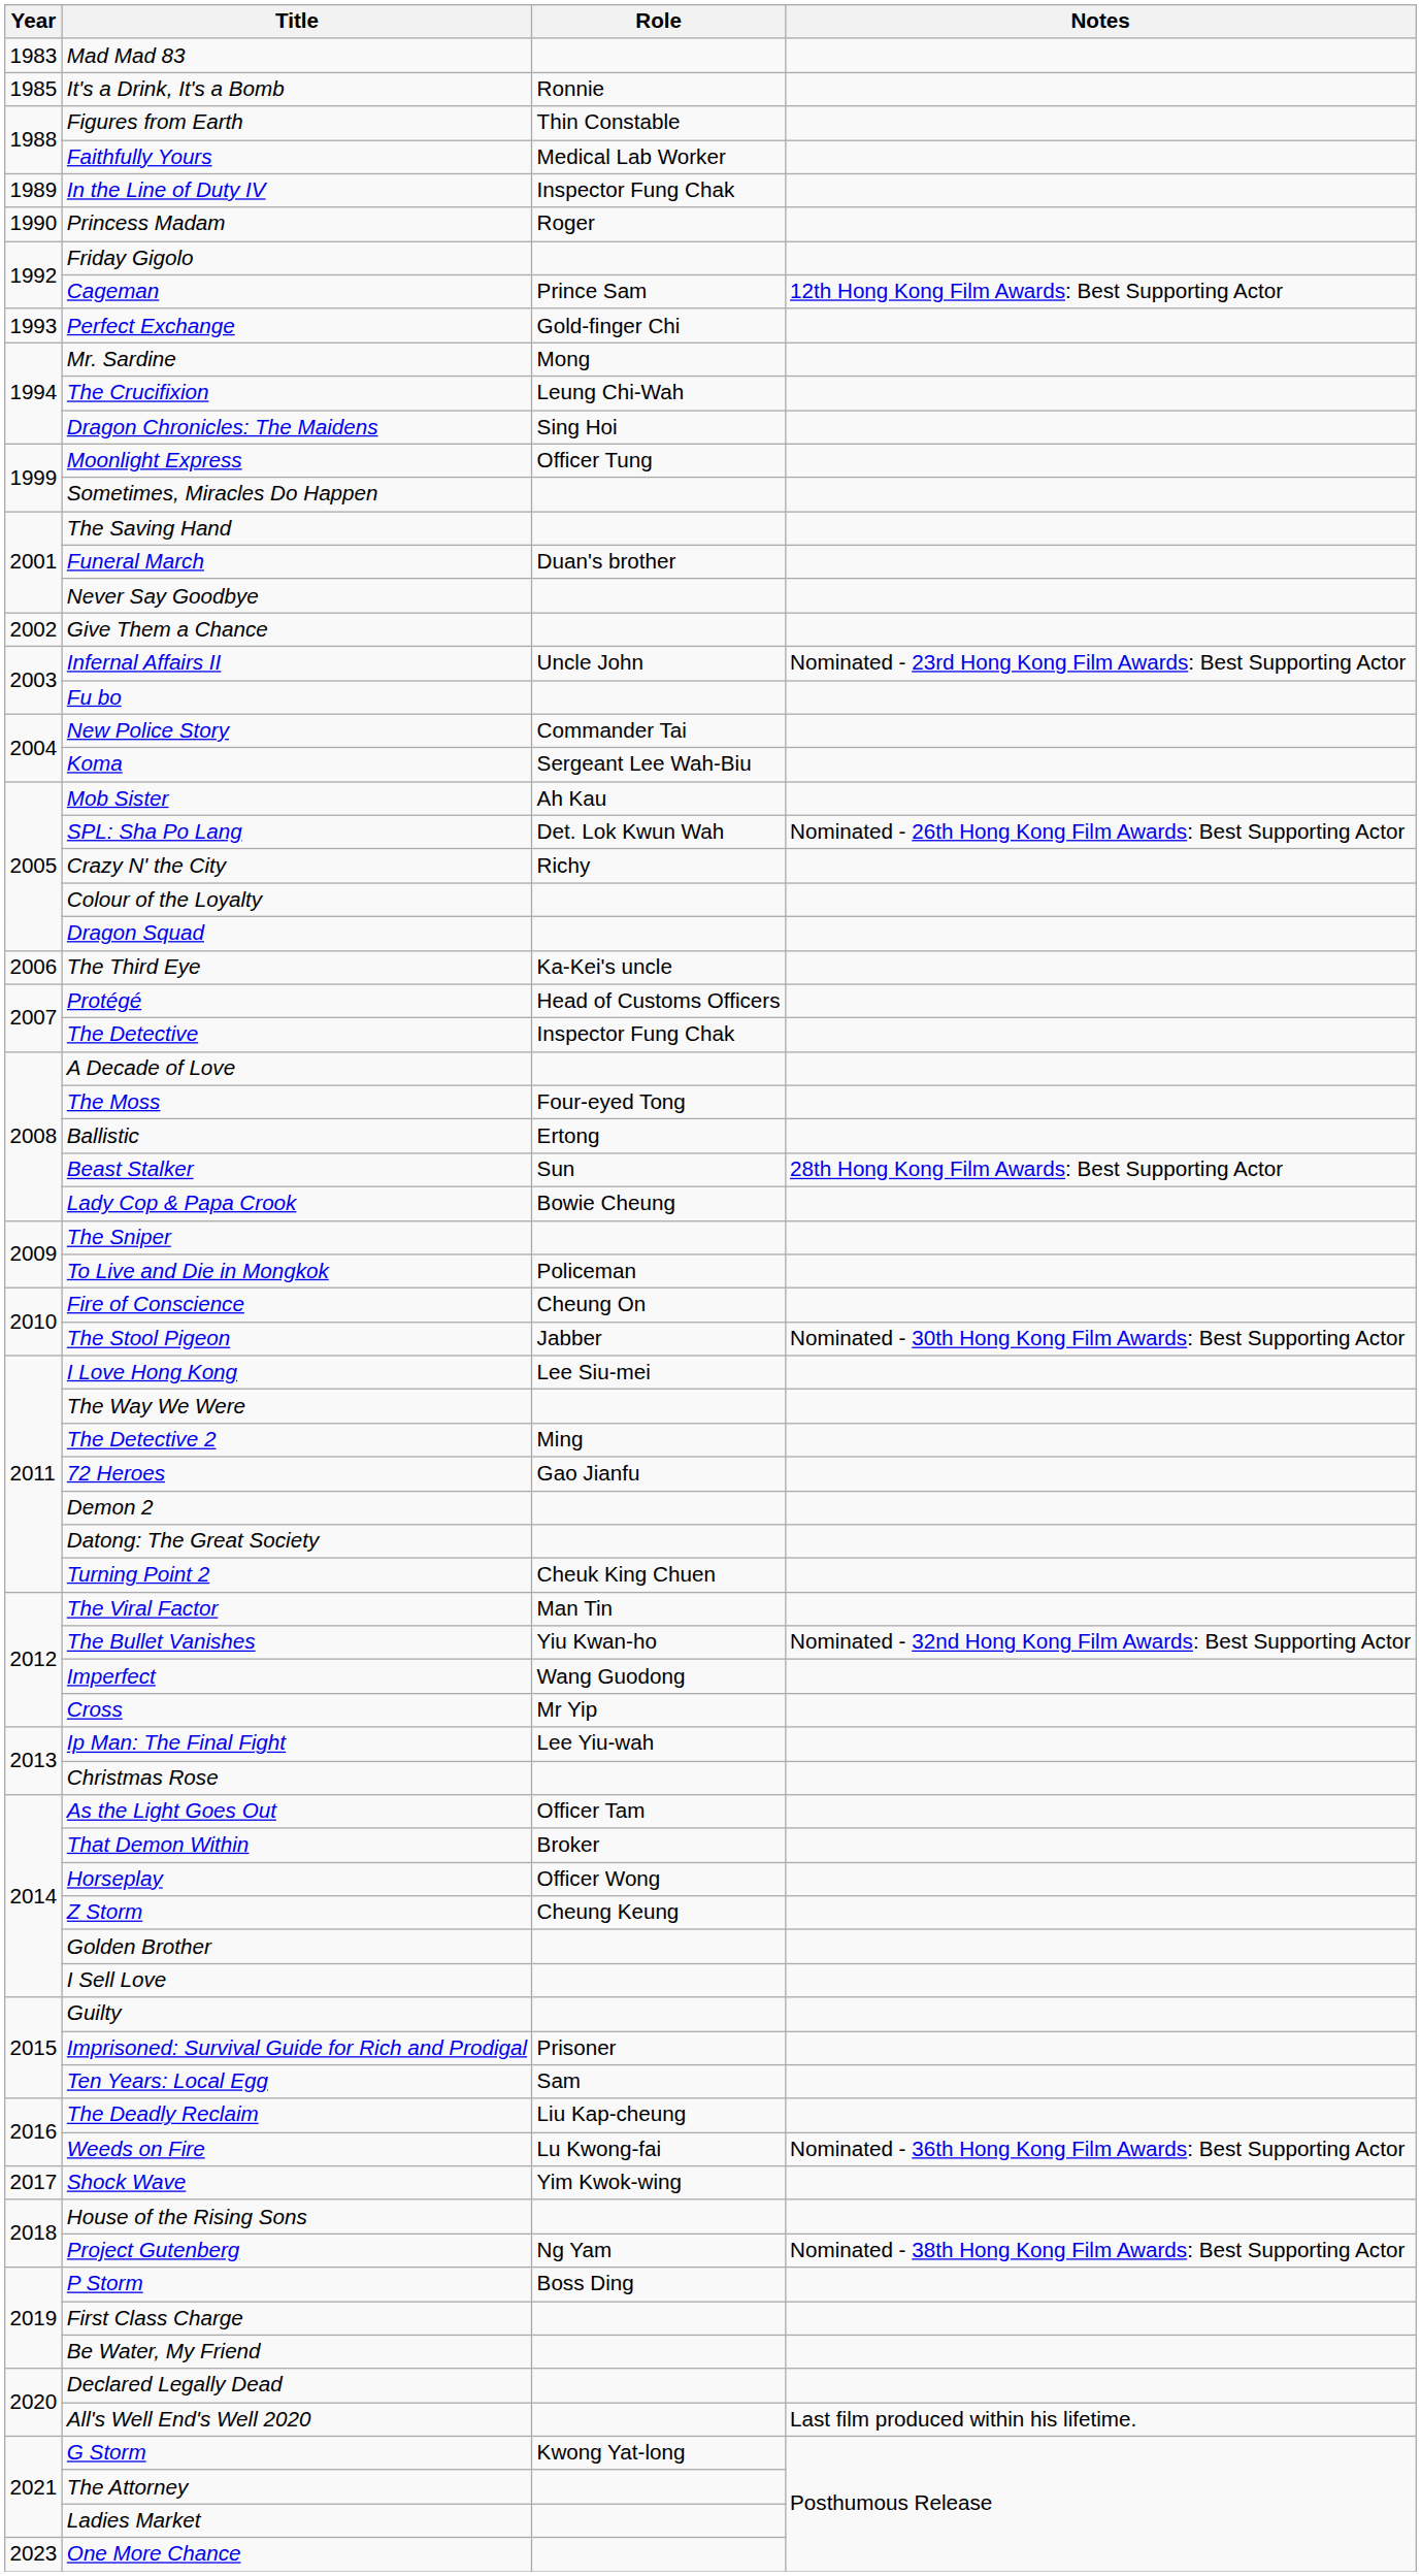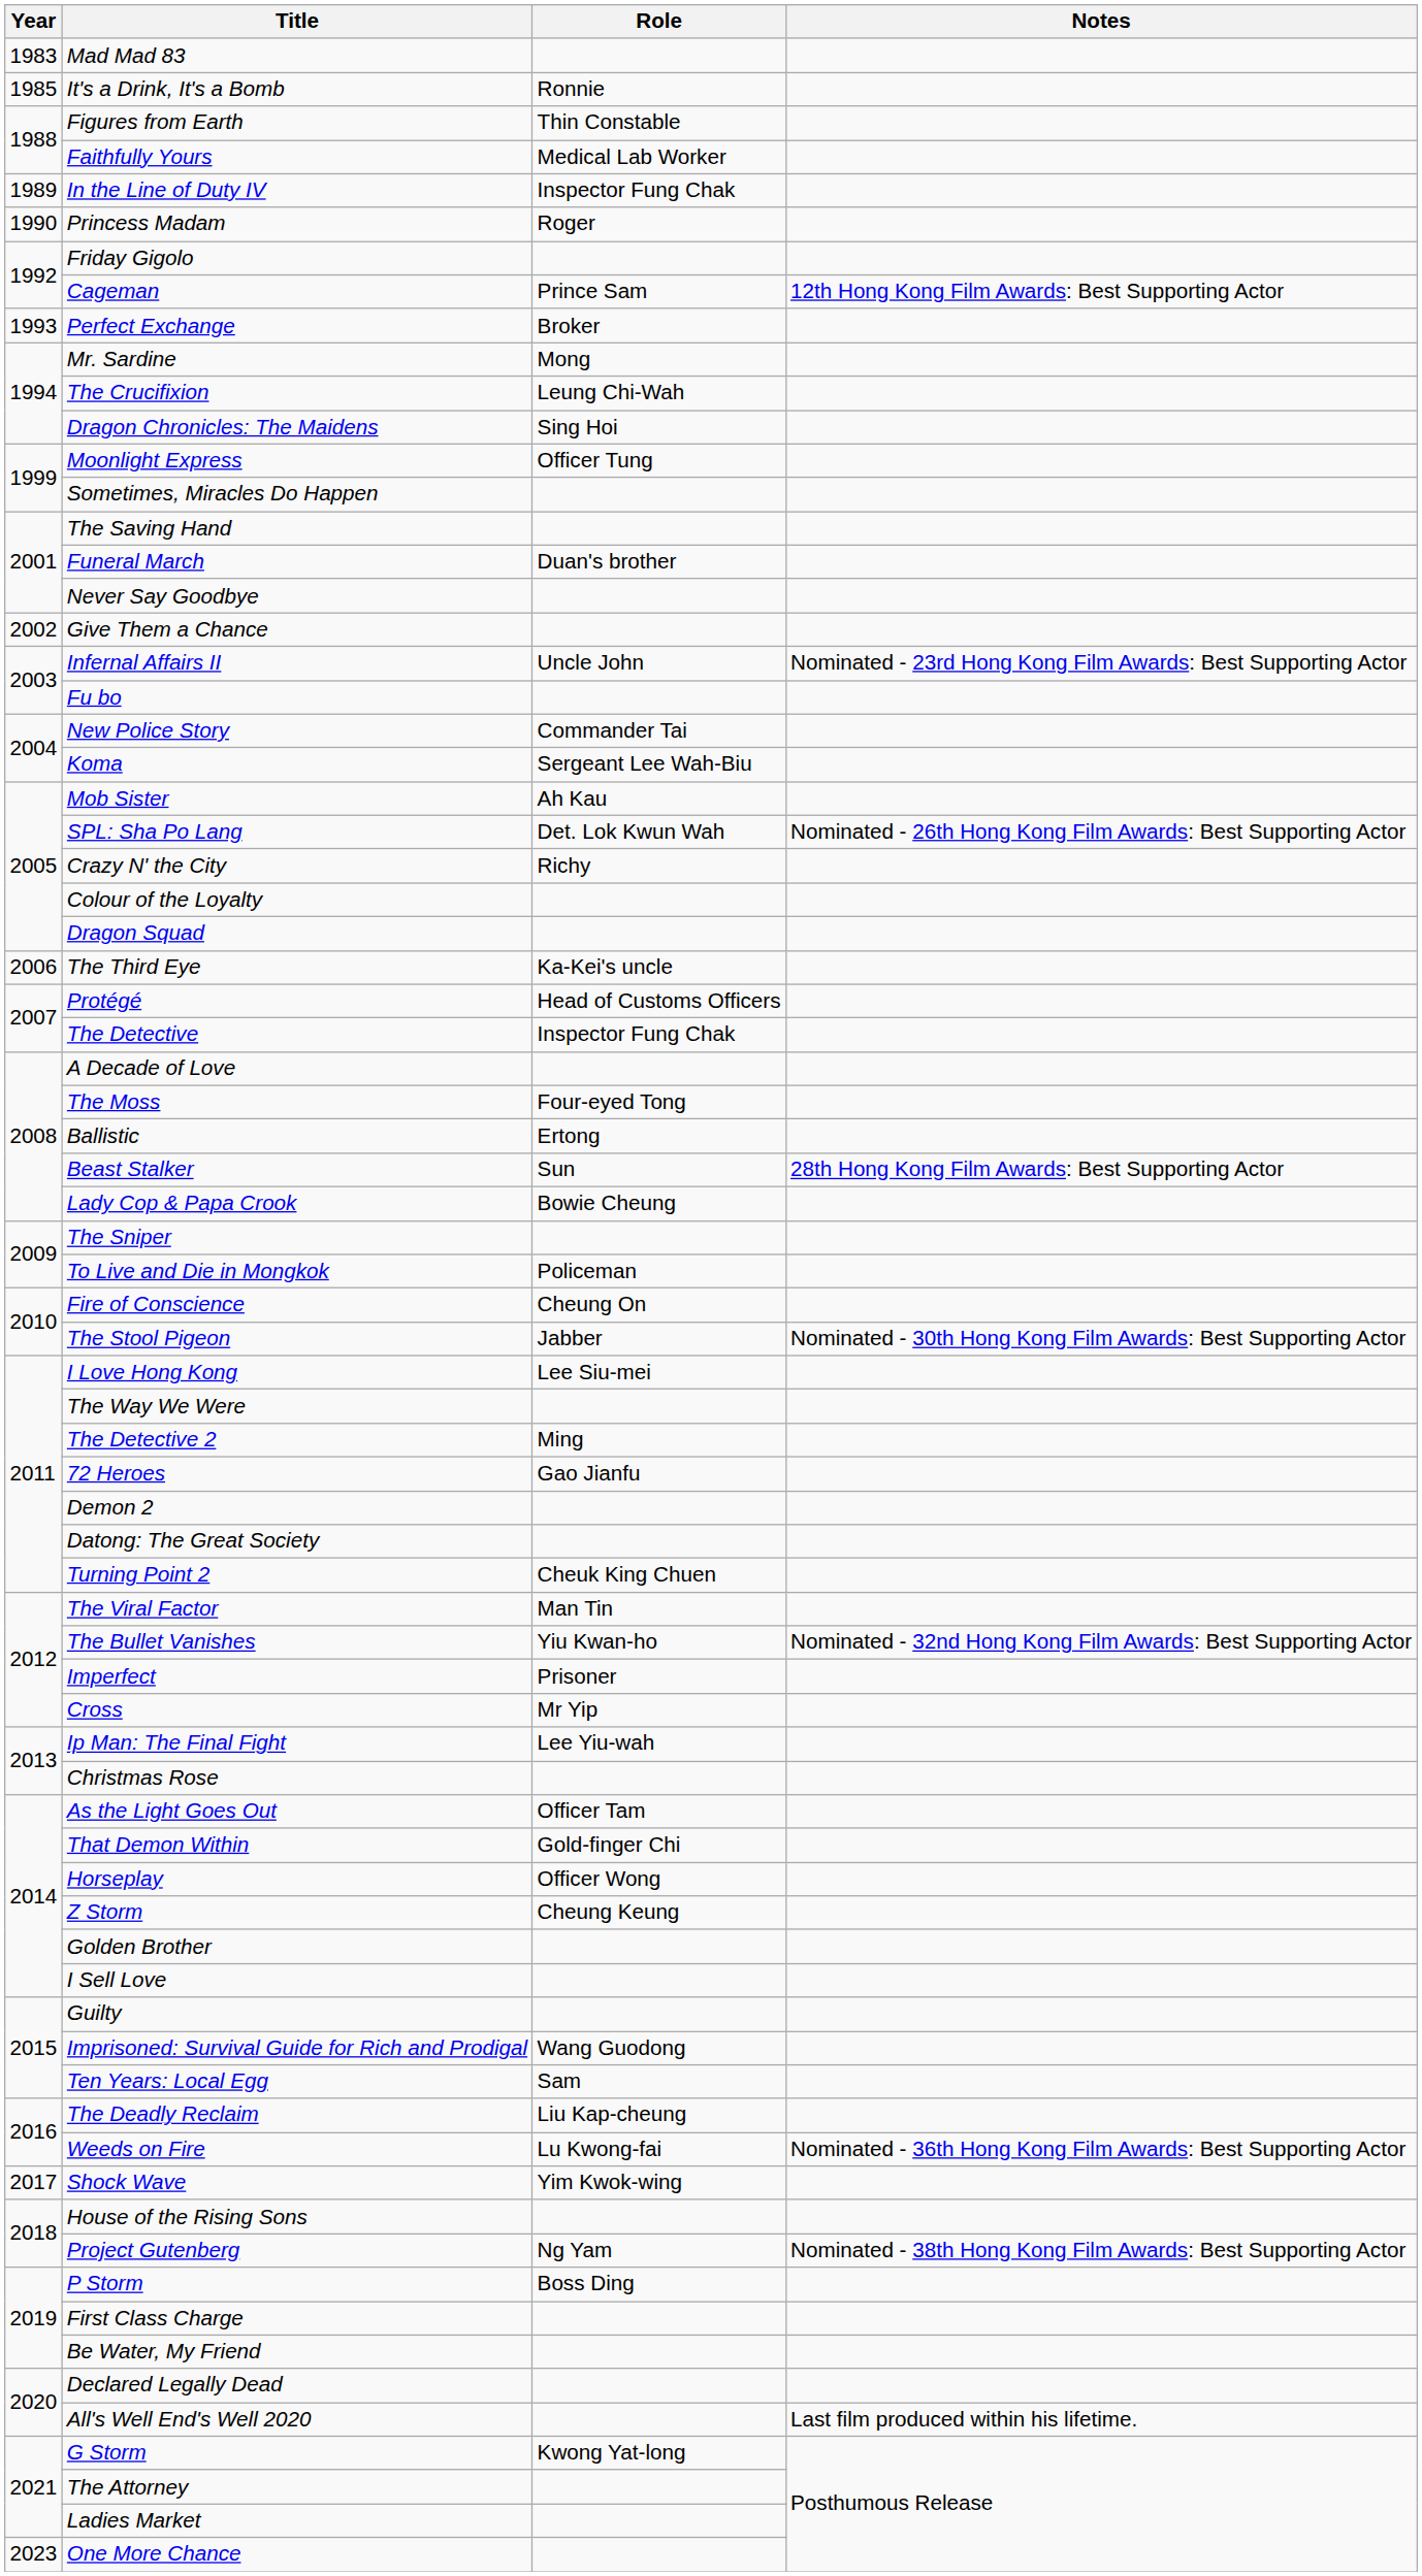Perfect Exchange | Role: Gold-finger Chi -> Broker
Imperfect | Role: Wang Guodong -> Prisoner
That Demon Within | Role: Broker -> Gold-finger Chi
Imprisoned: Survival Guide for Rich and Prodigal | Role: Prisoner -> Wang Guodong
